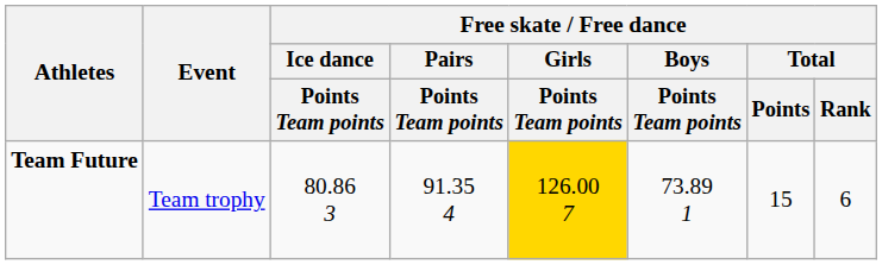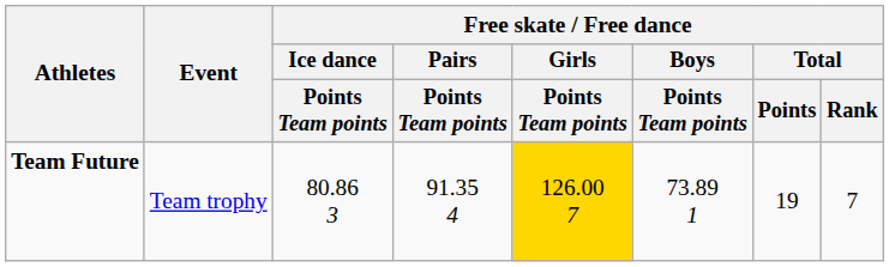Team Future | Free skate / Free dance / Total / Points: 15 -> 19
Team Future | Free skate / Free dance / Total / Rank: 6 -> 7
